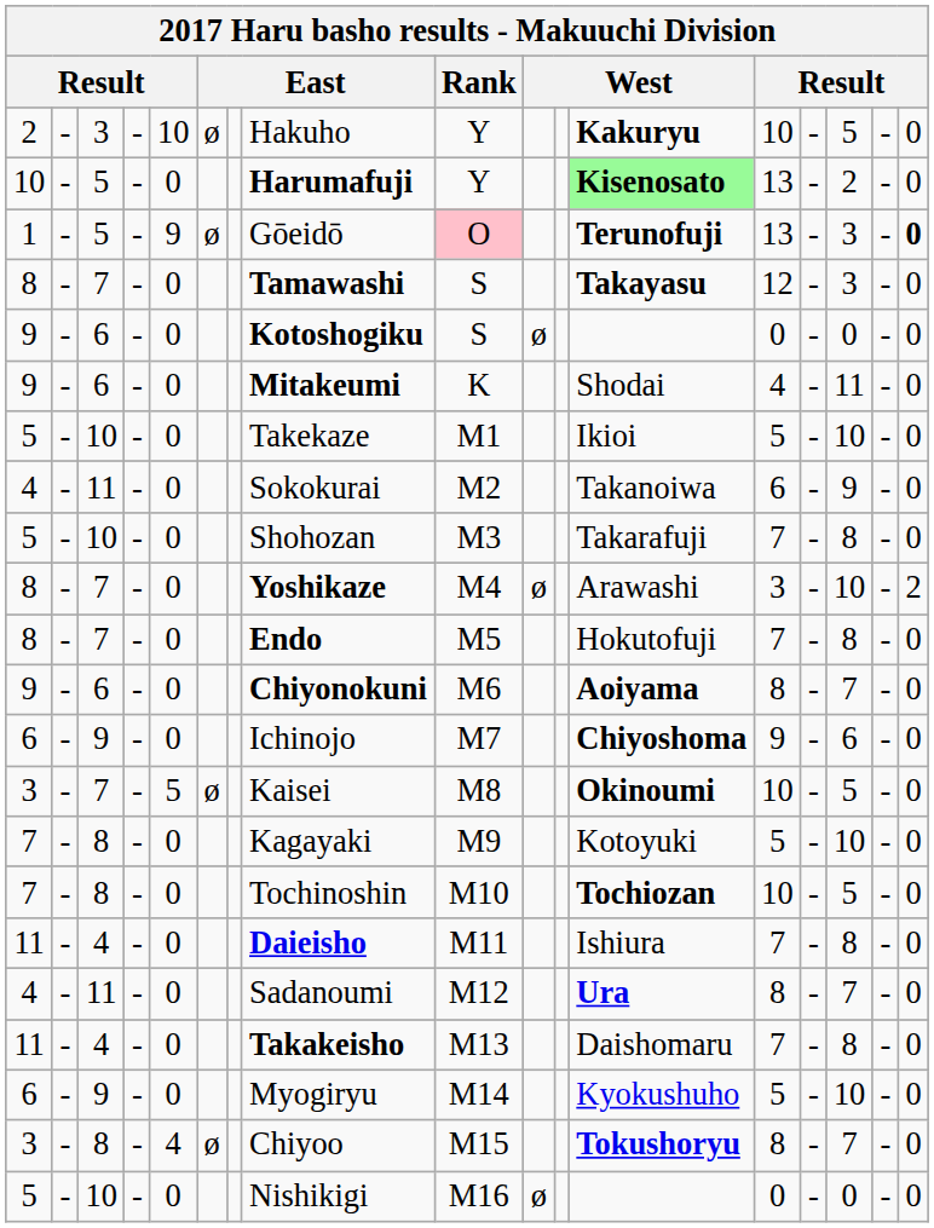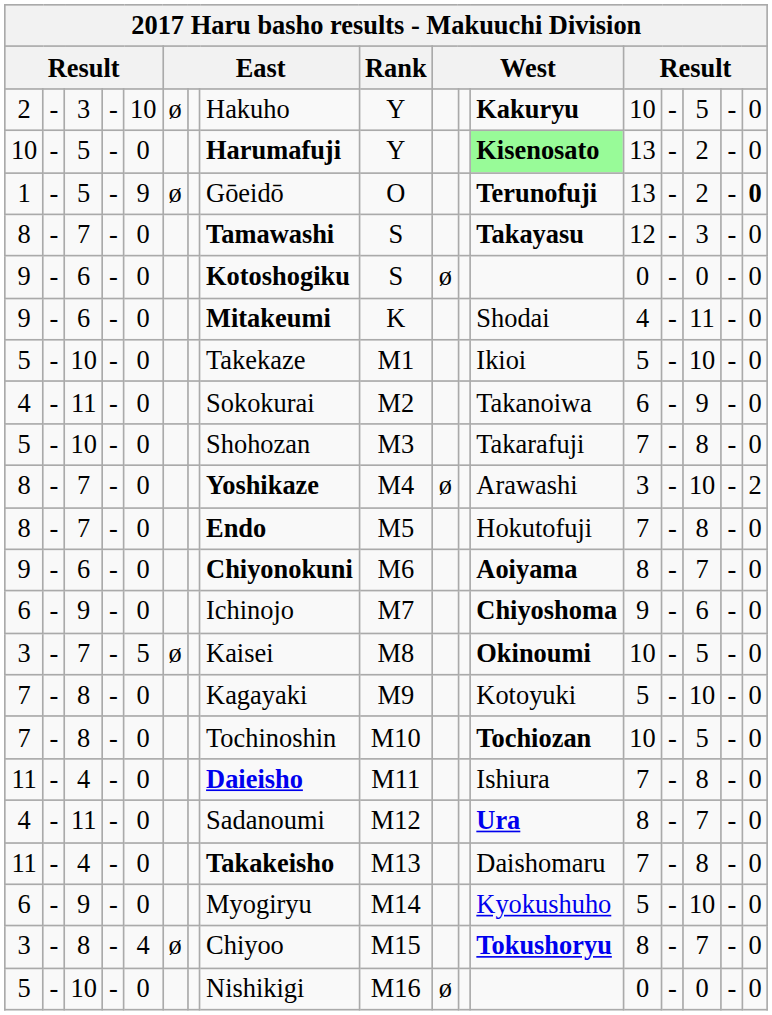1 | Rank: pink background -> no background
1 | column 15: 3 -> 2
